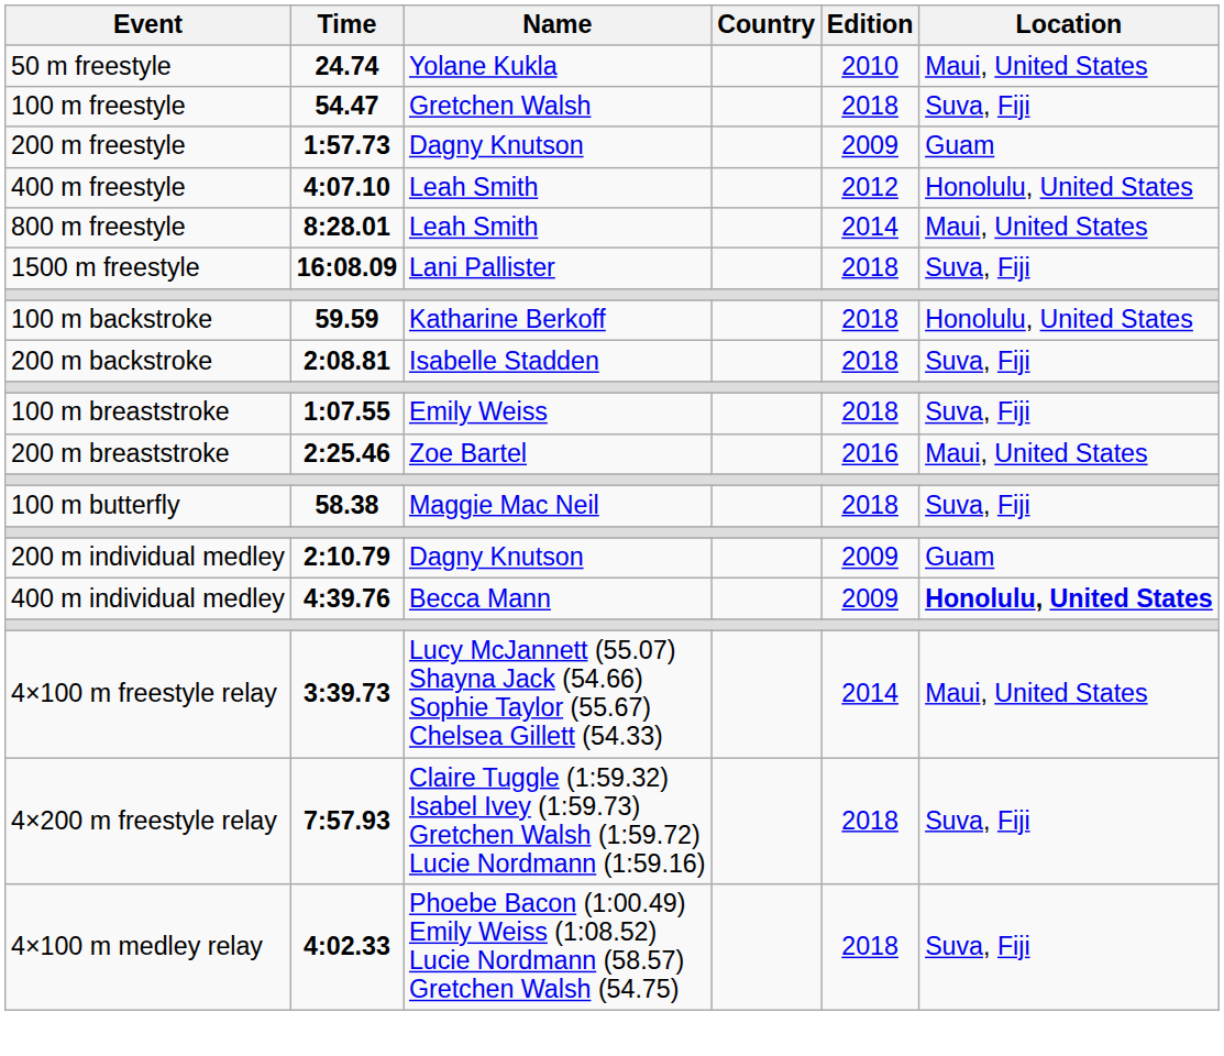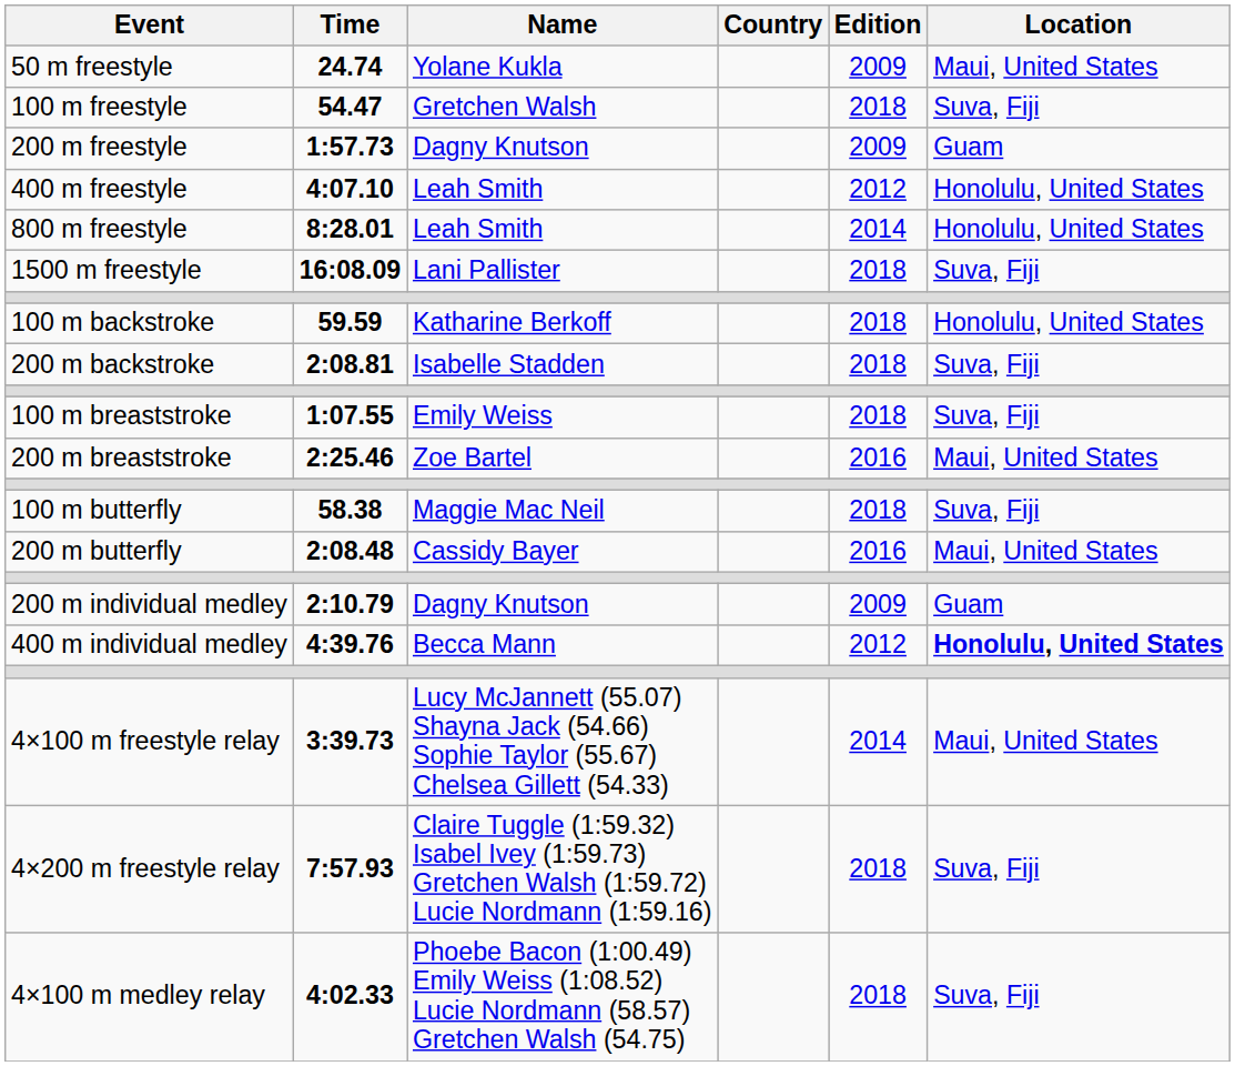50 m freestyle | Edition: 2010 -> 2009
800 m freestyle | Location: Maui, United States -> Honolulu, United States
+ row: 200 m butterfly | 2:08.48 | Cassidy Bayer | 2016 | Maui, United States
400 m individual medley | Edition: 2009 -> 2012
